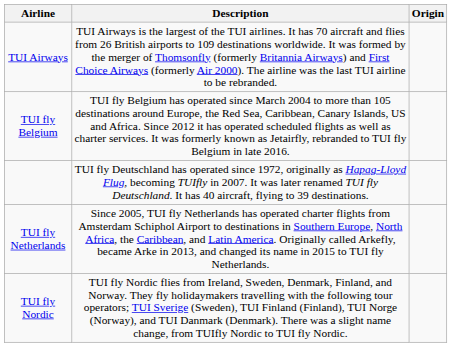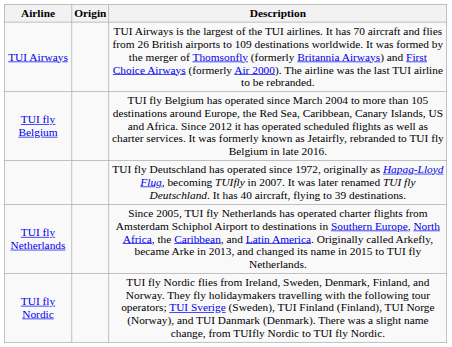columns swapped: Origin <-> Description
